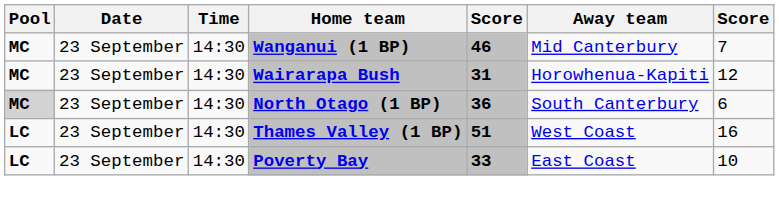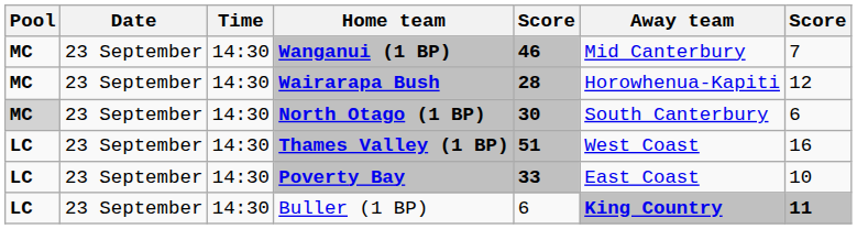Wairarapa Bush | column 5: 31 -> 28
North Otago (1 BP) | column 5: 36 -> 30
+ row: LC | 23 September | 14:30 | Buller (1 BP) | 6 | King Country | 11
